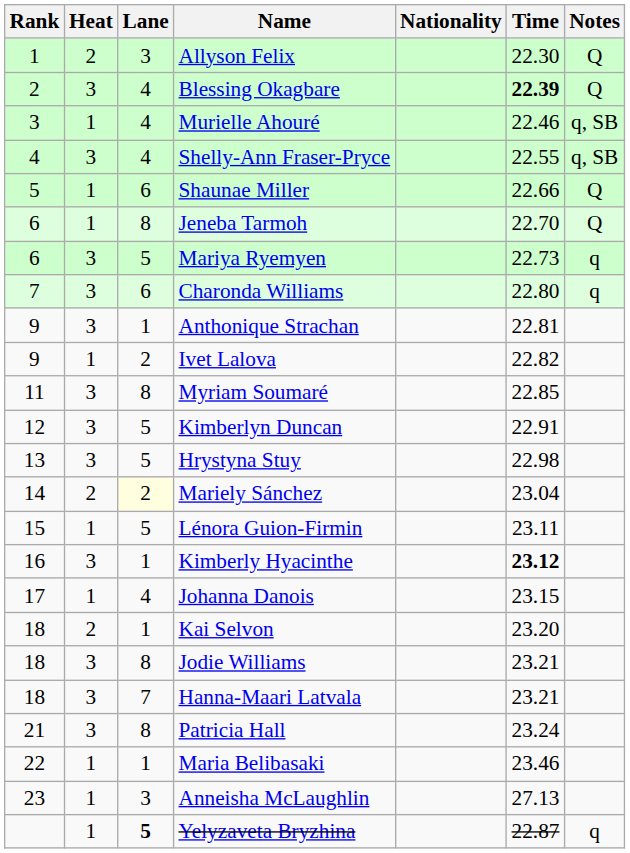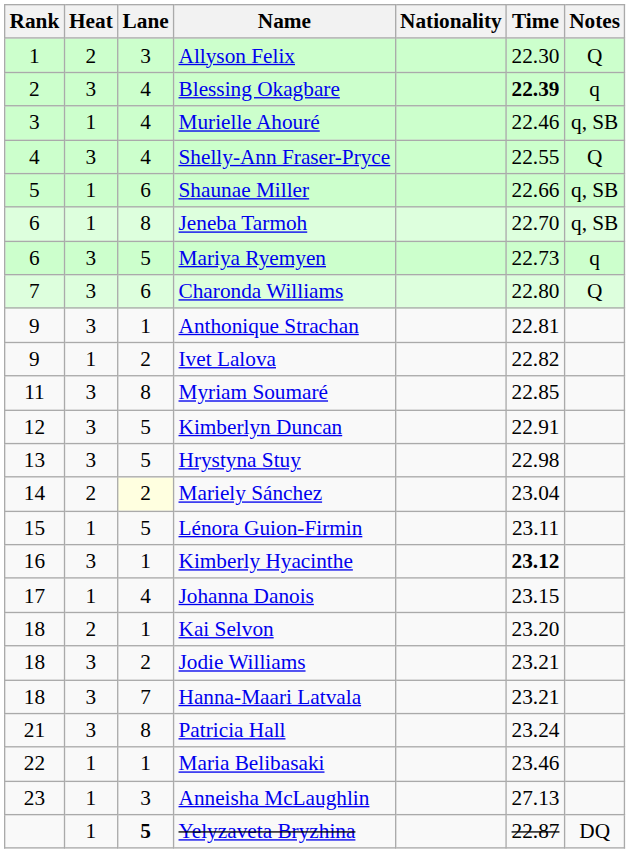Blessing Okagbare | Notes: Q -> q
Shelly-Ann Fraser-Pryce | Notes: q, SB -> Q
Shaunae Miller | Notes: Q -> q, SB
Jeneba Tarmoh | Notes: Q -> q, SB
Charonda Williams | Notes: q -> Q
Jodie Williams | Lane: 8 -> 2
Yelyzaveta Bryzhina | Notes: q -> DQ
